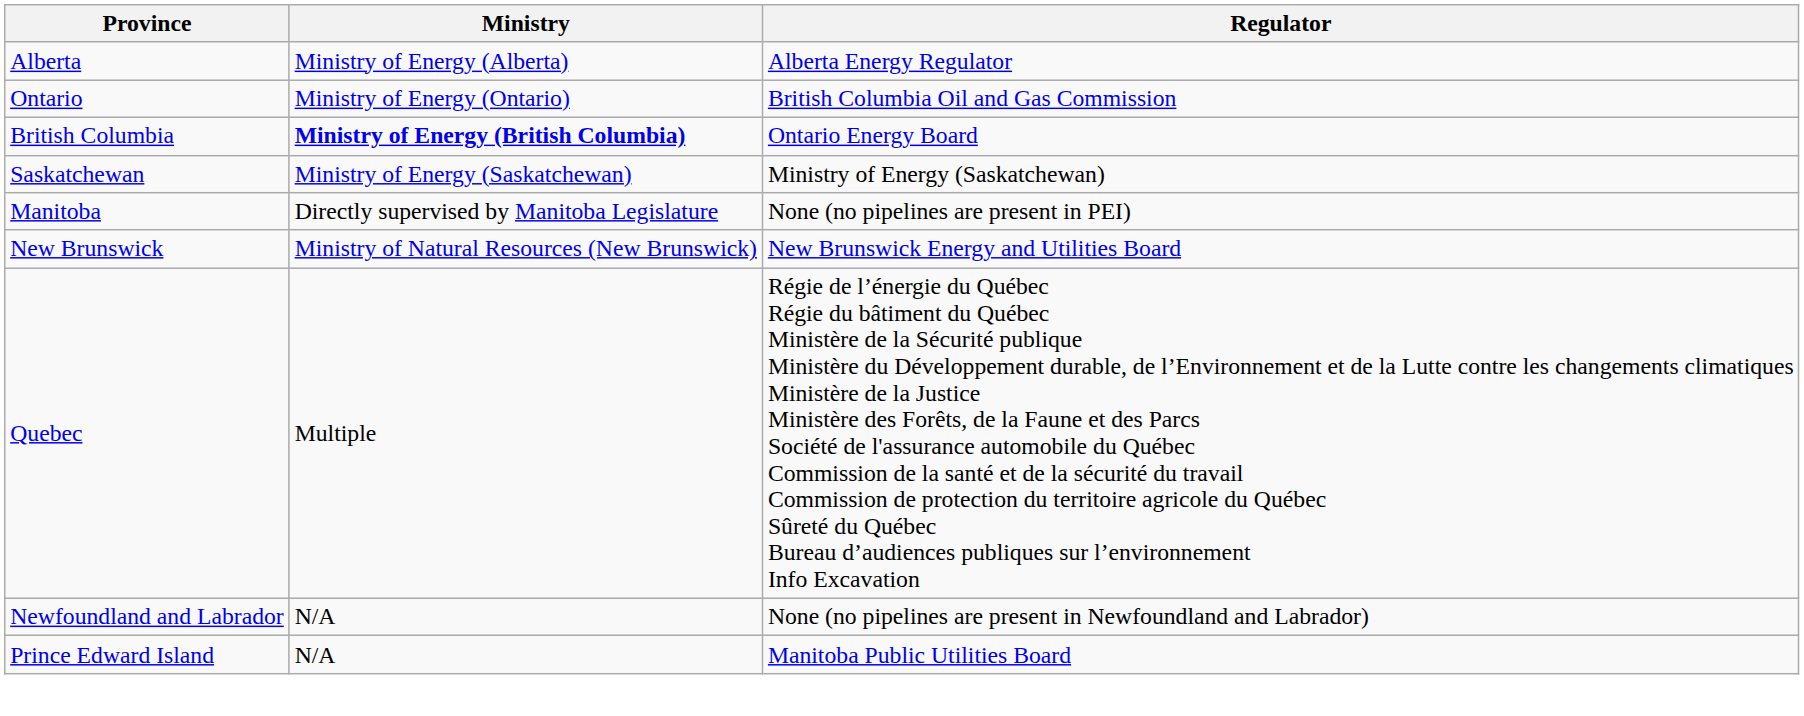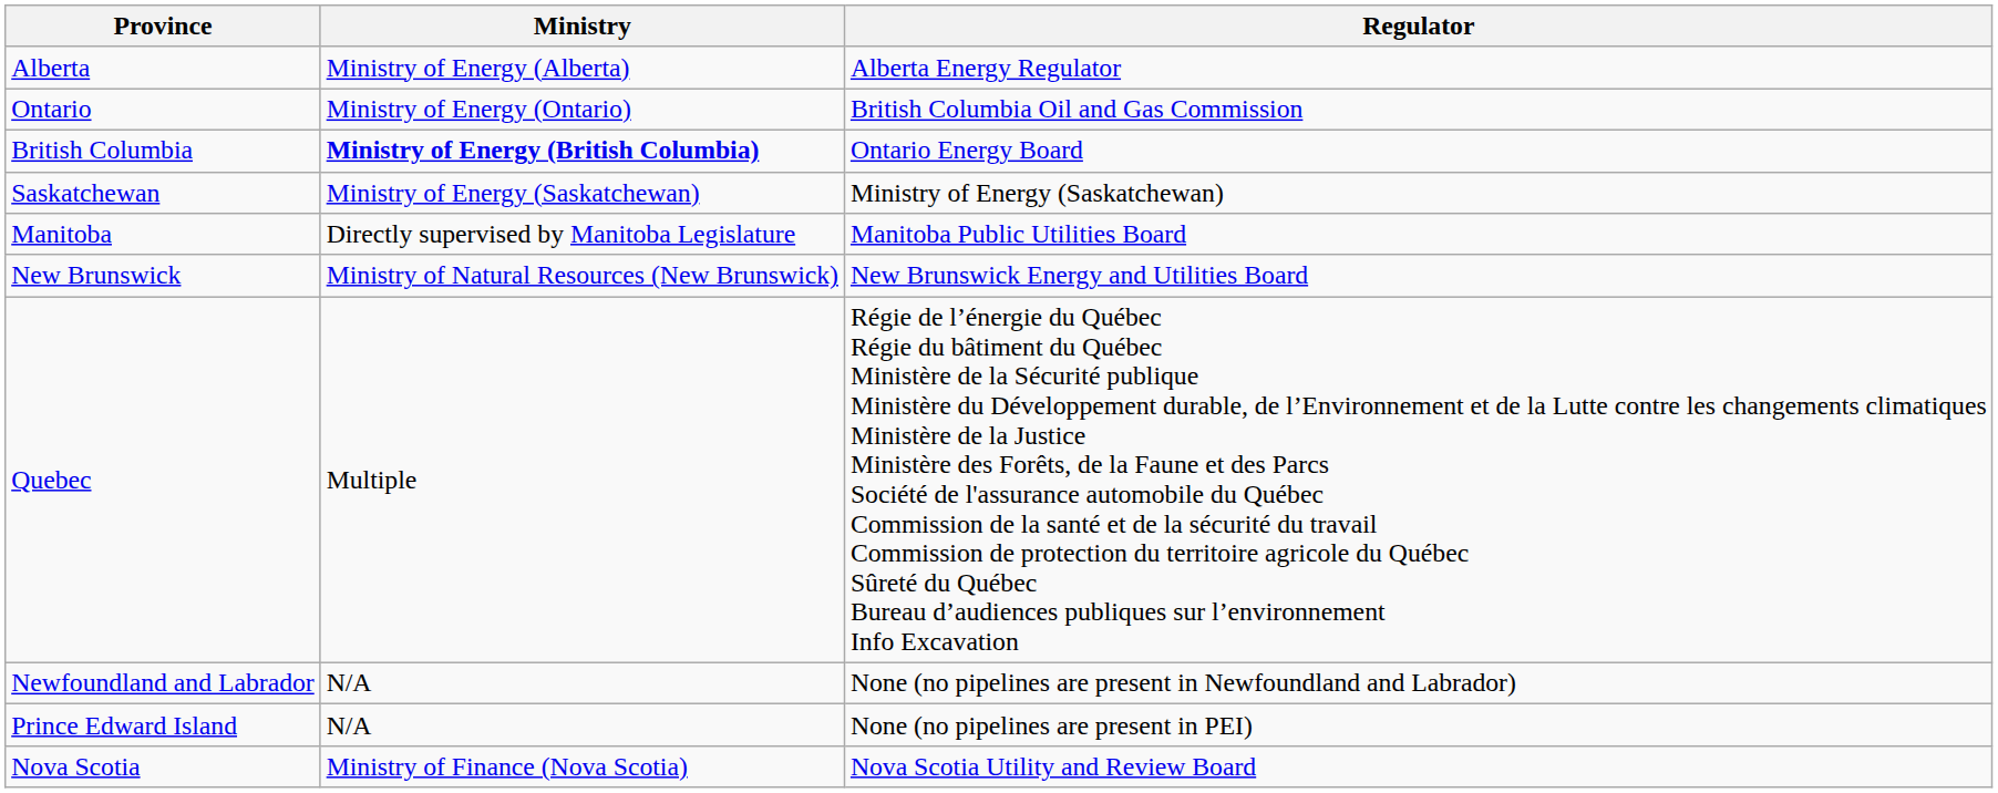Manitoba | Regulator: None (no pipelines are present in PEI) -> Manitoba Public Utilities Board
Prince Edward Island | Regulator: Manitoba Public Utilities Board -> None (no pipelines are present in PEI)
+ row: Nova Scotia | Ministry of Finance (Nova Scotia) | Nova Scotia Utility and Review Board
